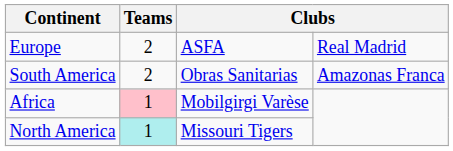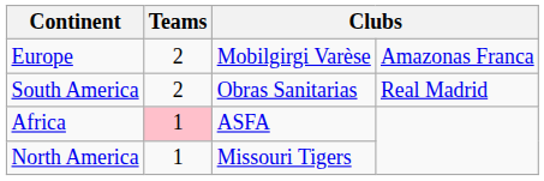Europe | column 3: ASFA -> Mobilgirgi Varèse
Europe | column 4: Real Madrid -> Amazonas Franca
South America | column 4: Amazonas Franca -> Real Madrid
Africa | column 3: Mobilgirgi Varèse -> ASFA
North America | Teams: paleturquoise background -> no background
